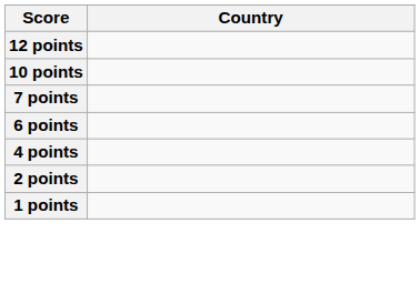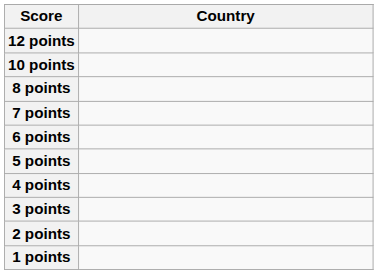+ row: 8 points
+ row: 5 points
+ row: 3 points
